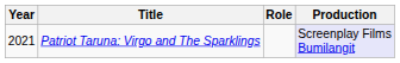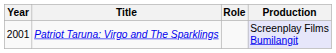Patriot Taruna: Virgo and The Sparklings | Year: 2021 -> 2001
